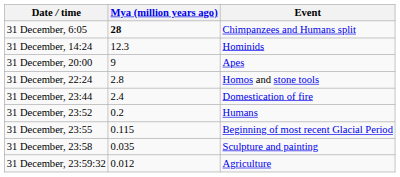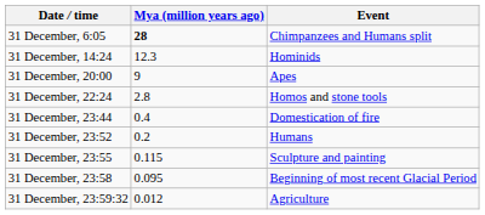31 December, 23:44 | Mya (million years ago): 2.4 -> 0.4
31 December, 23:55 | Event: Beginning of most recent Glacial Period -> Sculpture and painting
31 December, 23:58 | Mya (million years ago): 0.035 -> 0.095
31 December, 23:58 | Event: Sculpture and painting -> Beginning of most recent Glacial Period
